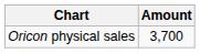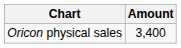Oricon physical sales | Amount: 3,700 -> 3,400
